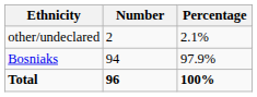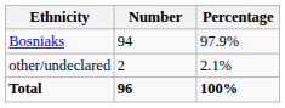rows swapped: Bosniaks <-> other/undeclared
